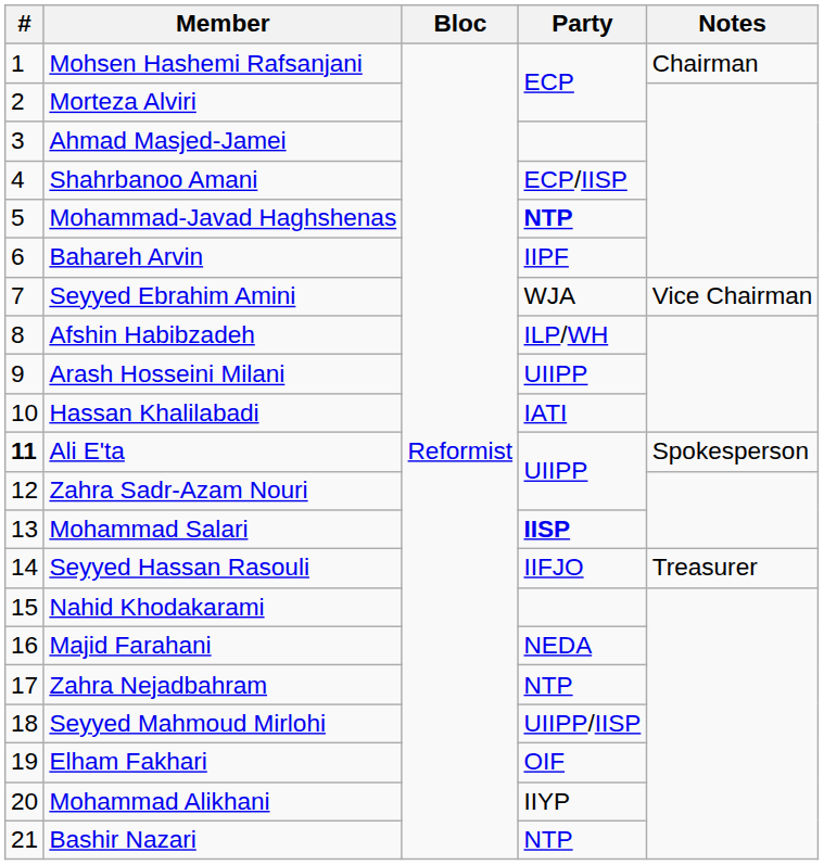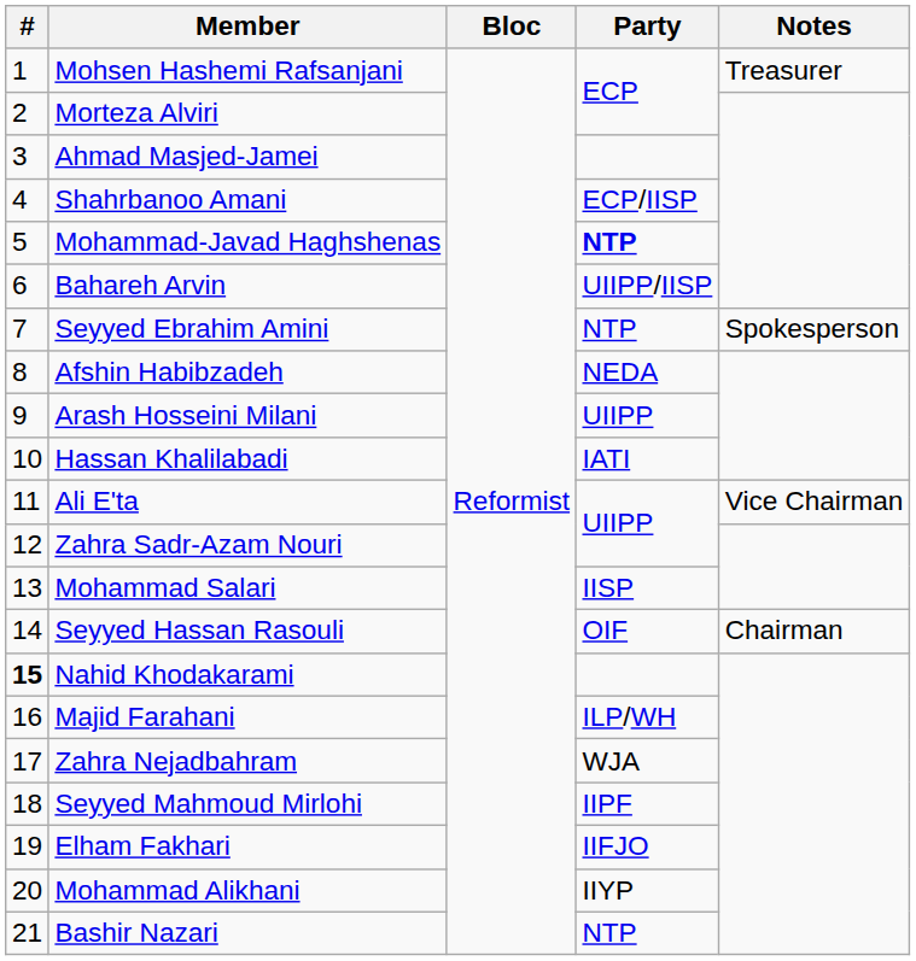Mohsen Hashemi Rafsanjani | Notes: Chairman -> Treasurer
Bahareh Arvin | Party: IIPF -> UIIPP/IISP
Seyyed Ebrahim Amini | Party: WJA -> NTP
Seyyed Ebrahim Amini | Notes: Vice Chairman -> Spokesperson
Afshin Habibzadeh | Party: ILP/WH -> NEDA
Ali E'ta | #: bold -> normal
Ali E'ta | Notes: Spokesperson -> Vice Chairman
Mohammad Salari | Party: bold -> normal
Seyyed Hassan Rasouli | Party: IIFJO -> OIF
Seyyed Hassan Rasouli | Notes: Treasurer -> Chairman
Nahid Khodakarami | #: normal -> bold
Majid Farahani | Party: NEDA -> ILP/WH
Zahra Nejadbahram | Party: NTP -> WJA
Seyyed Mahmoud Mirlohi | Party: UIIPP/IISP -> IIPF
Elham Fakhari | Party: OIF -> IIFJO
